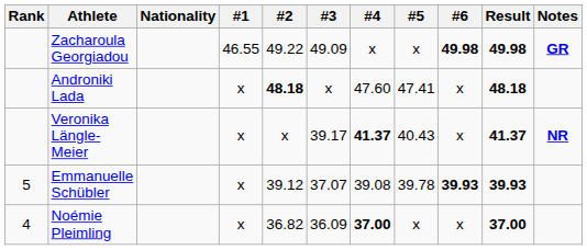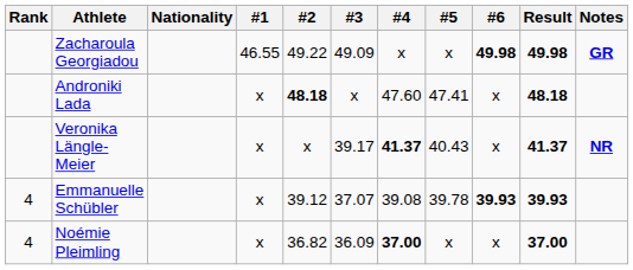Emmanuelle Schübler | Rank: 5 -> 4
